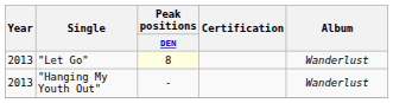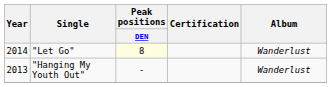"Let Go" | Year: 2013 -> 2014
